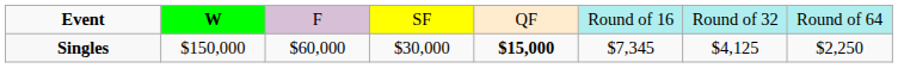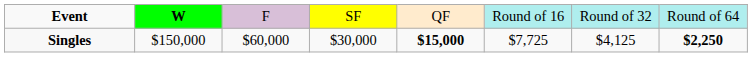Singles | column 6: $7,345 -> $7,725
Singles | column 8: normal -> bold
